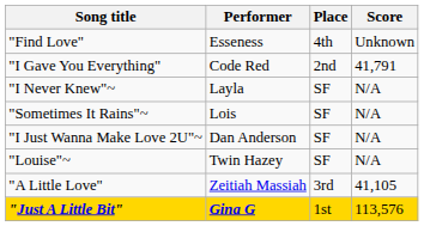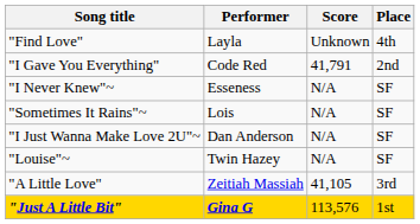columns swapped: Place <-> Score
"Find Love" | Performer: Esseness -> Layla
"I Never Knew"~ | Performer: Layla -> Esseness
